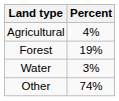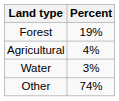rows swapped: Agricultural <-> Forest
